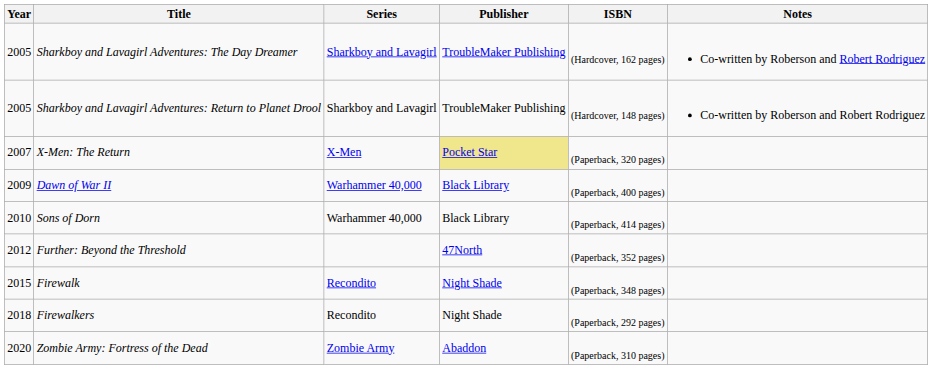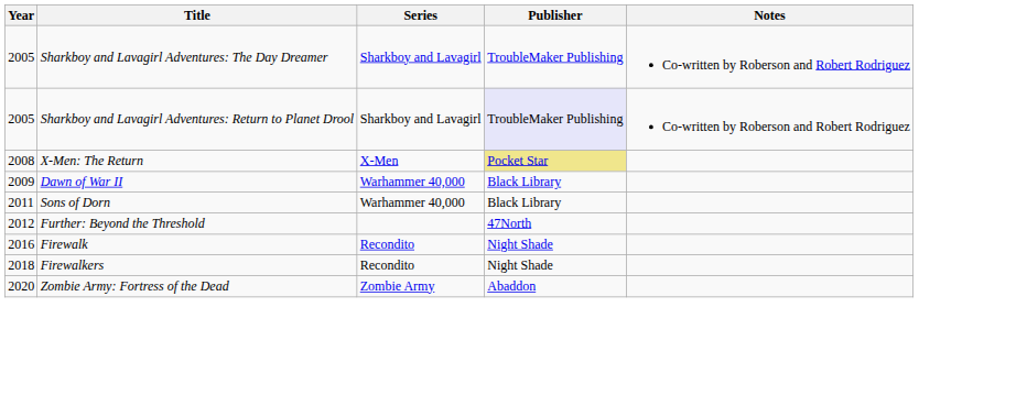- column: ISBN | (Hardcover, 162 pages) | (Hardcover, 148 pages) | (Paperback, 320 pages) | (Paperback, 400 pages) | (Paperback, 414 pages) | (Paperback, 352 pages) | (Paperback, 348 pages) | (Paperback, 292 pages) | (Paperback, 310 pages)
Sharkboy and Lavagirl Adventures: Return to Planet Drool | Publisher: no background -> lavender background
X-Men: The Return | Year: 2007 -> 2008
Sons of Dorn | Year: 2010 -> 2011
Firewalk | Year: 2015 -> 2016
